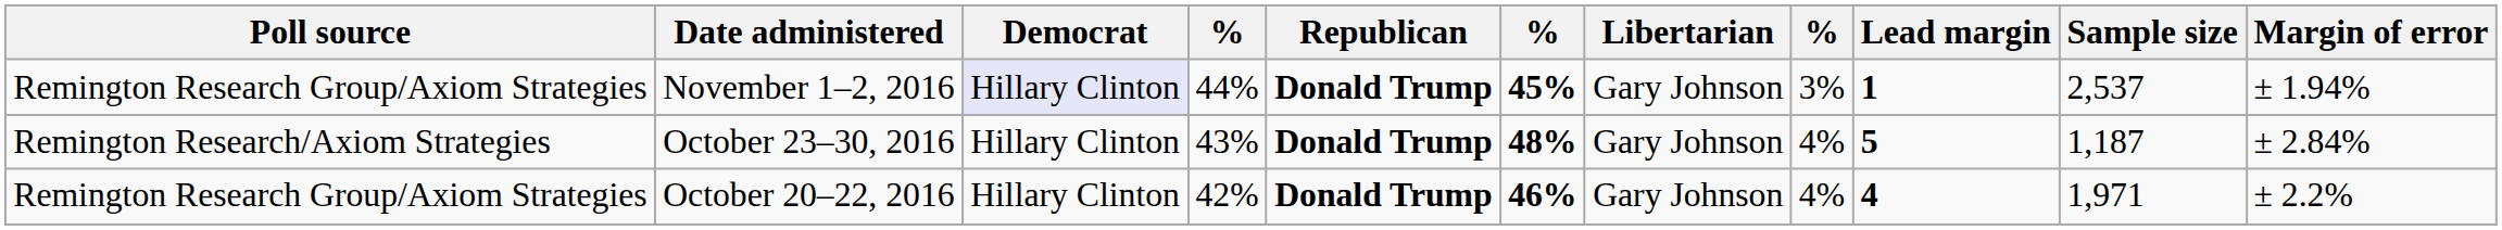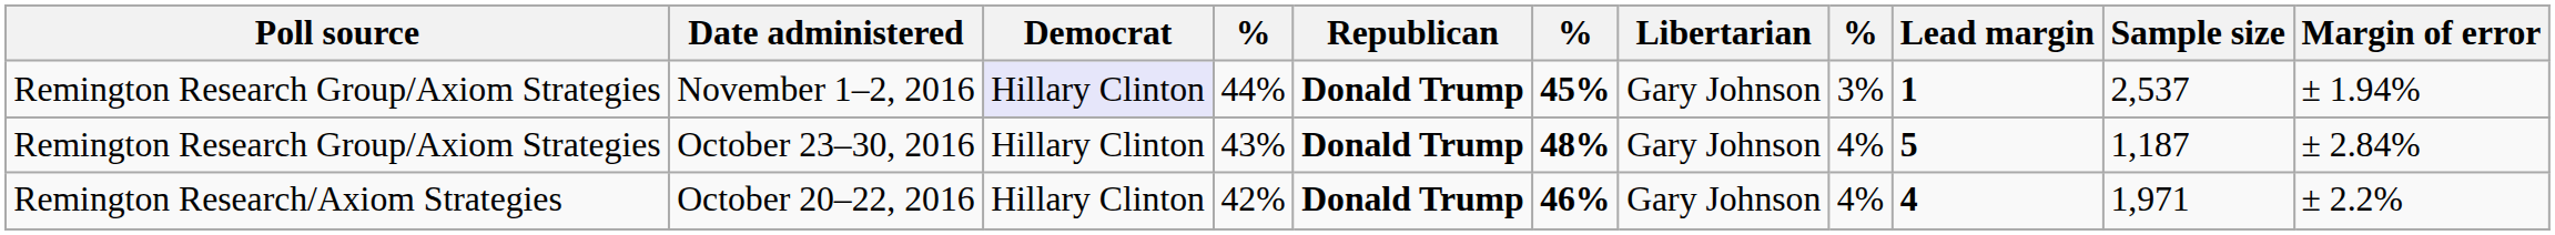October 23–30, 2016 | Poll source: Remington Research/Axiom Strategies -> Remington Research Group/Axiom Strategies
October 20–22, 2016 | Poll source: Remington Research Group/Axiom Strategies -> Remington Research/Axiom Strategies
